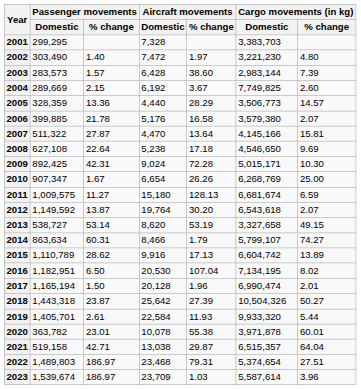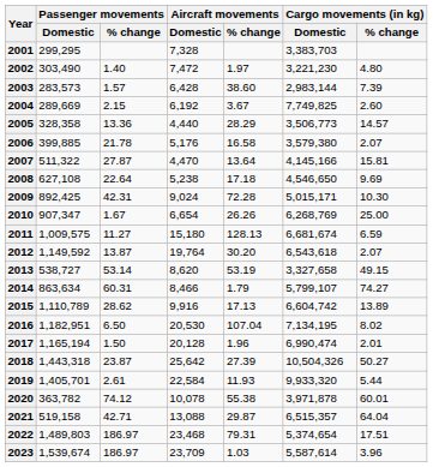2005 | Passenger movements / Domestic: 328,359 -> 328,358
2020 | Passenger movements / % change: 23.01 -> 74.12
2021 | Aircraft movements / Domestic: 13,038 -> 13,088
2022 | Cargo movements (in kg) / % change: 27.51 -> 17.51
